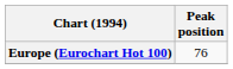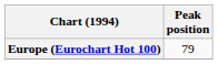Europe (Eurochart Hot 100) | Peak position: 76 -> 79
